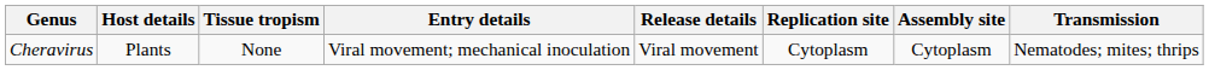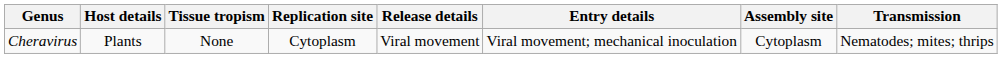columns swapped: Entry details <-> Replication site
